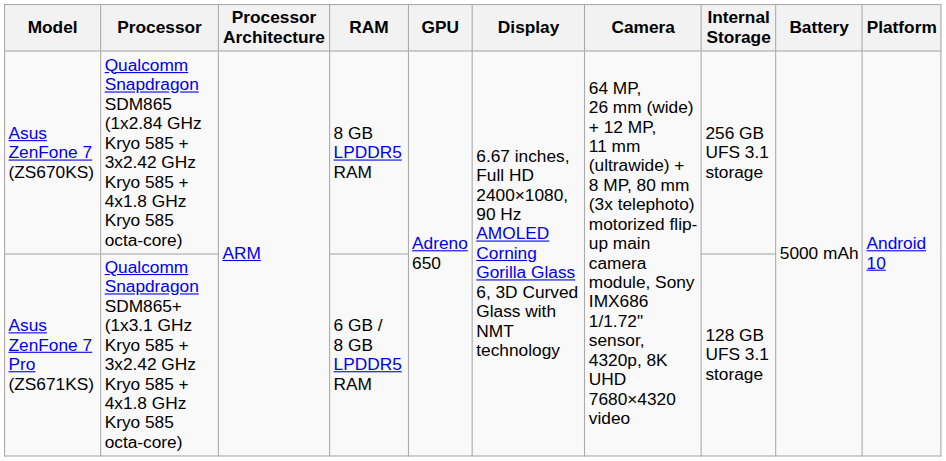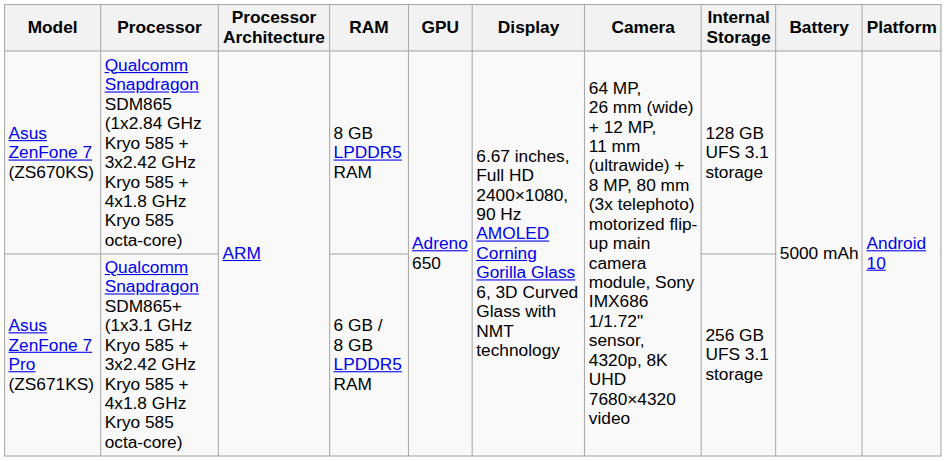Asus ZenFone 7 (ZS670KS) | Internal Storage: 256 GB UFS 3.1 storage -> 128 GB UFS 3.1 storage
Asus ZenFone 7 Pro (ZS671KS) | Internal Storage: 128 GB UFS 3.1 storage -> 256 GB UFS 3.1 storage
